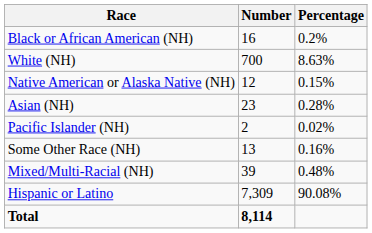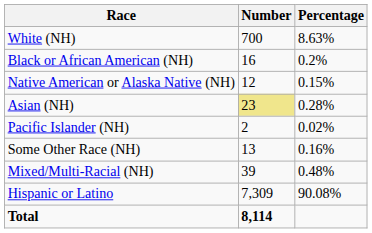rows swapped: White (NH) <-> Black or African American (NH)
Asian (NH) | Number: no background -> khaki background
